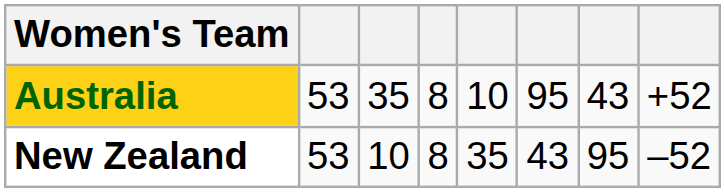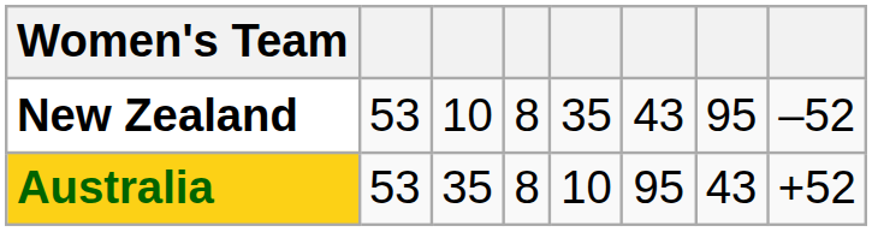rows swapped: Australia <-> New Zealand
